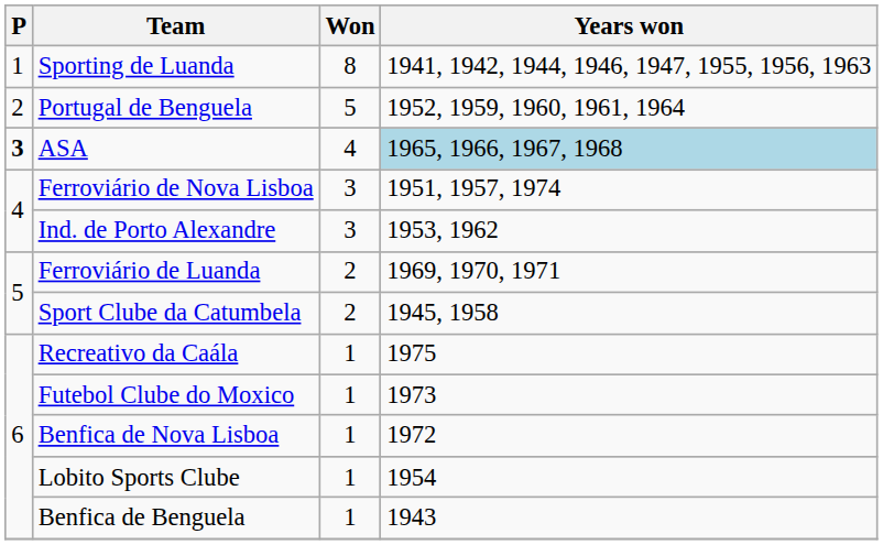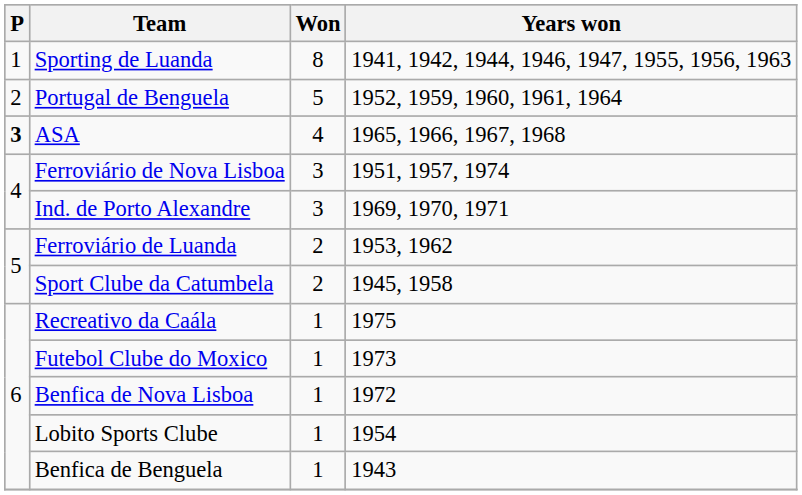ASA | Years won: lightblue background -> no background
Ind. de Porto Alexandre | Years won: 1953, 1962 -> 1969, 1970, 1971
Ferroviário de Luanda | Years won: 1969, 1970, 1971 -> 1953, 1962
